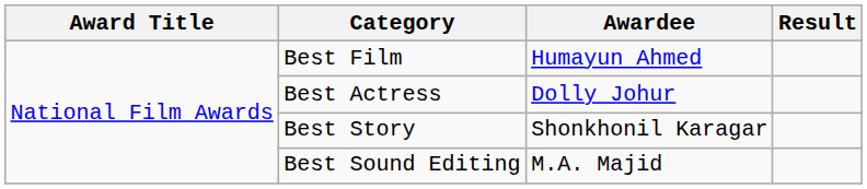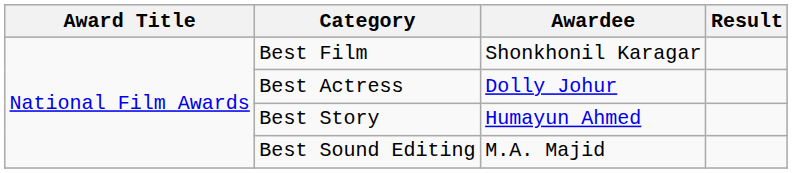Best Film | Awardee: Humayun Ahmed -> Shonkhonil Karagar
Best Story | Awardee: Shonkhonil Karagar -> Humayun Ahmed
